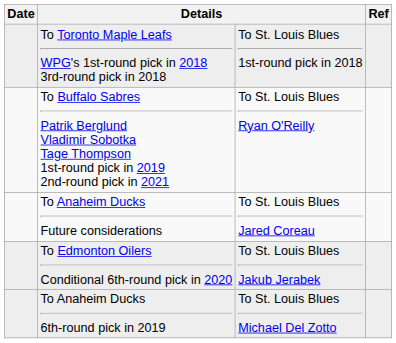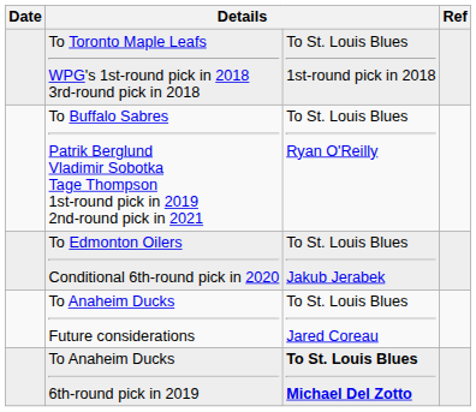rows swapped: To Edmonton Oilers Conditional 6th-round pick in 2020 <-> To Anaheim Ducks Future considerations
To Anaheim Ducks 6th-round pick in 2019 | column 3: normal -> bold
